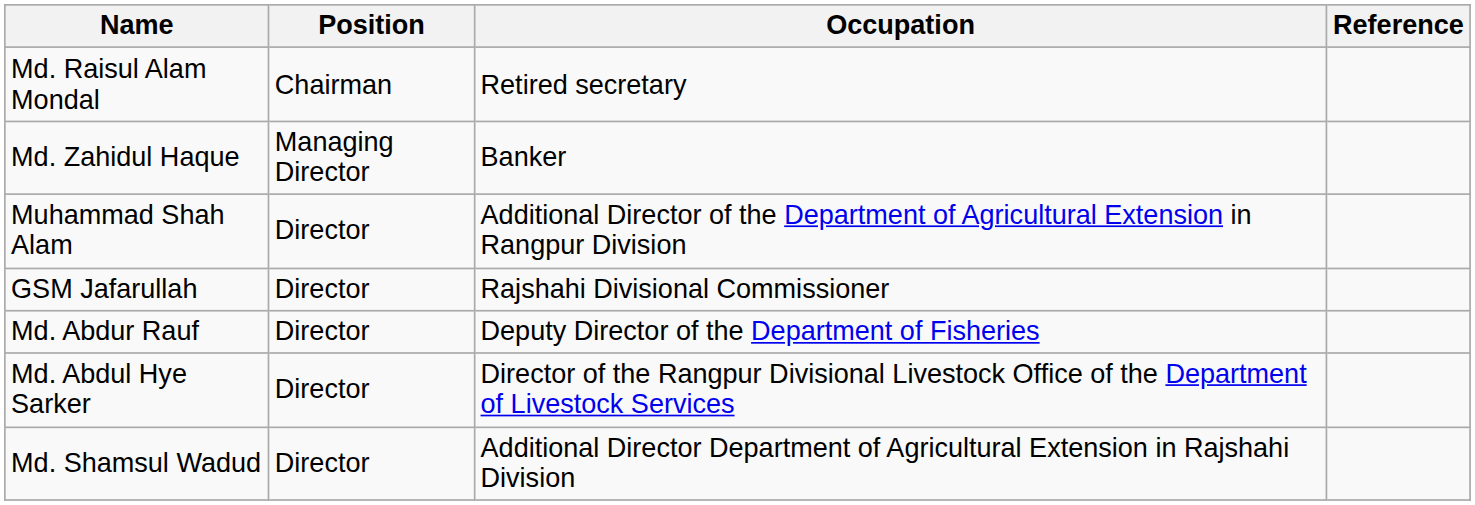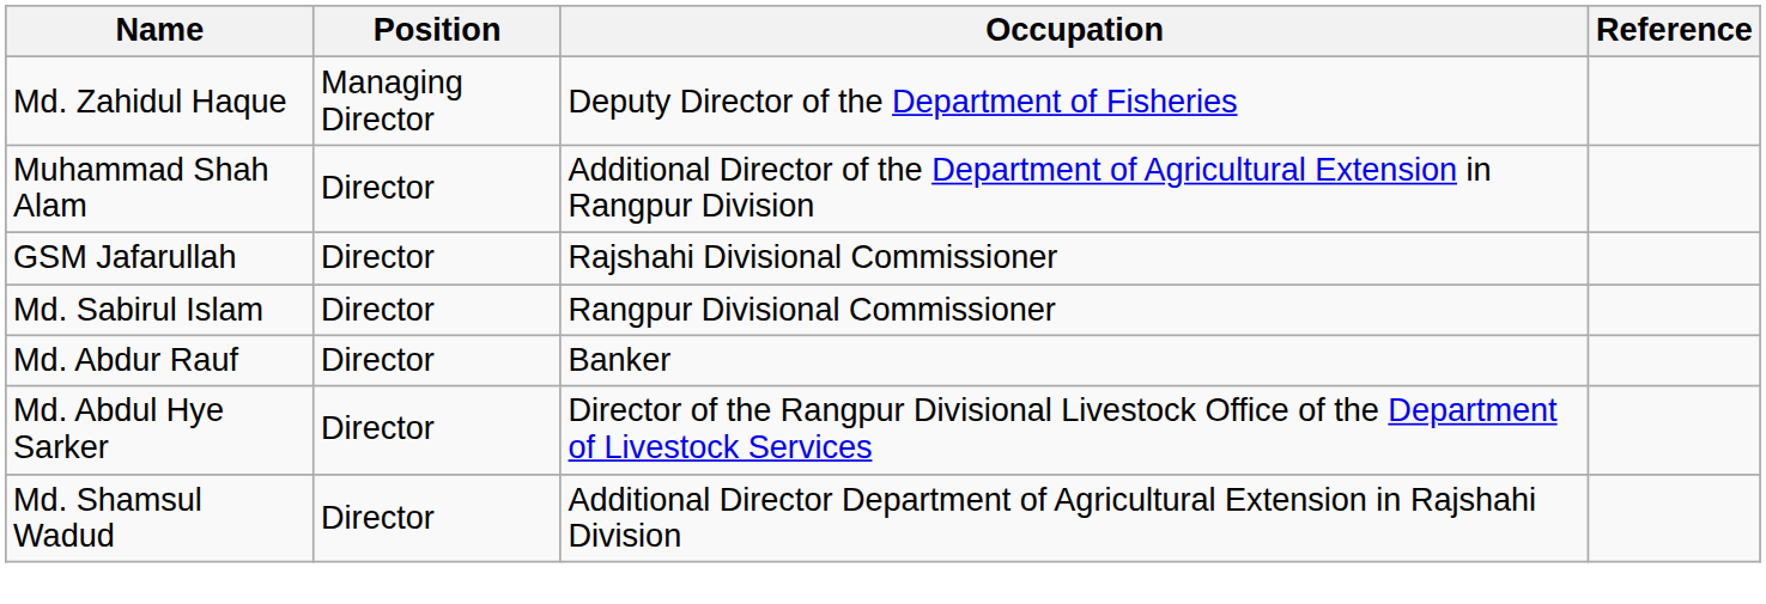- row: Md. Raisul Alam Mondal | Chairman | Retired secretary
Md. Zahidul Haque | Occupation: Banker -> Deputy Director of the Department of Fisheries
+ row: Md. Sabirul Islam | Director | Rangpur Divisional Commissioner
Md. Abdur Rauf | Occupation: Deputy Director of the Department of Fisheries -> Banker
